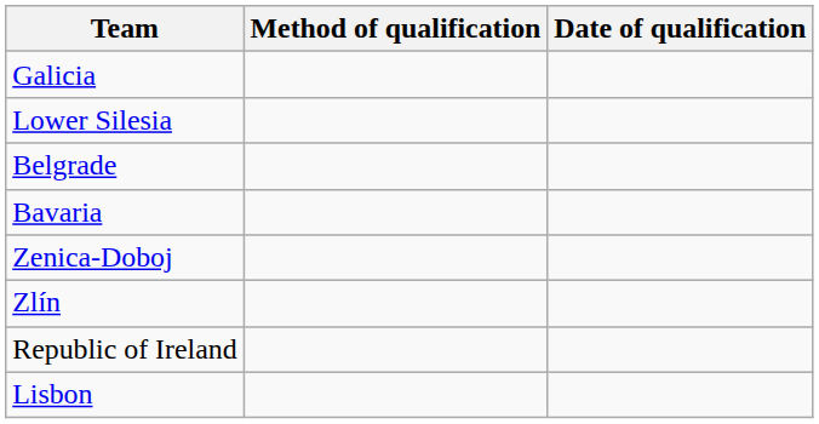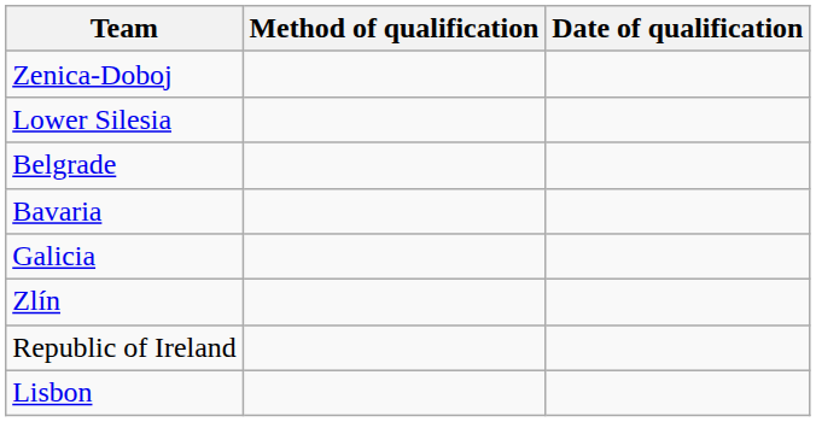rows swapped: Zenica-Doboj <-> Galicia
